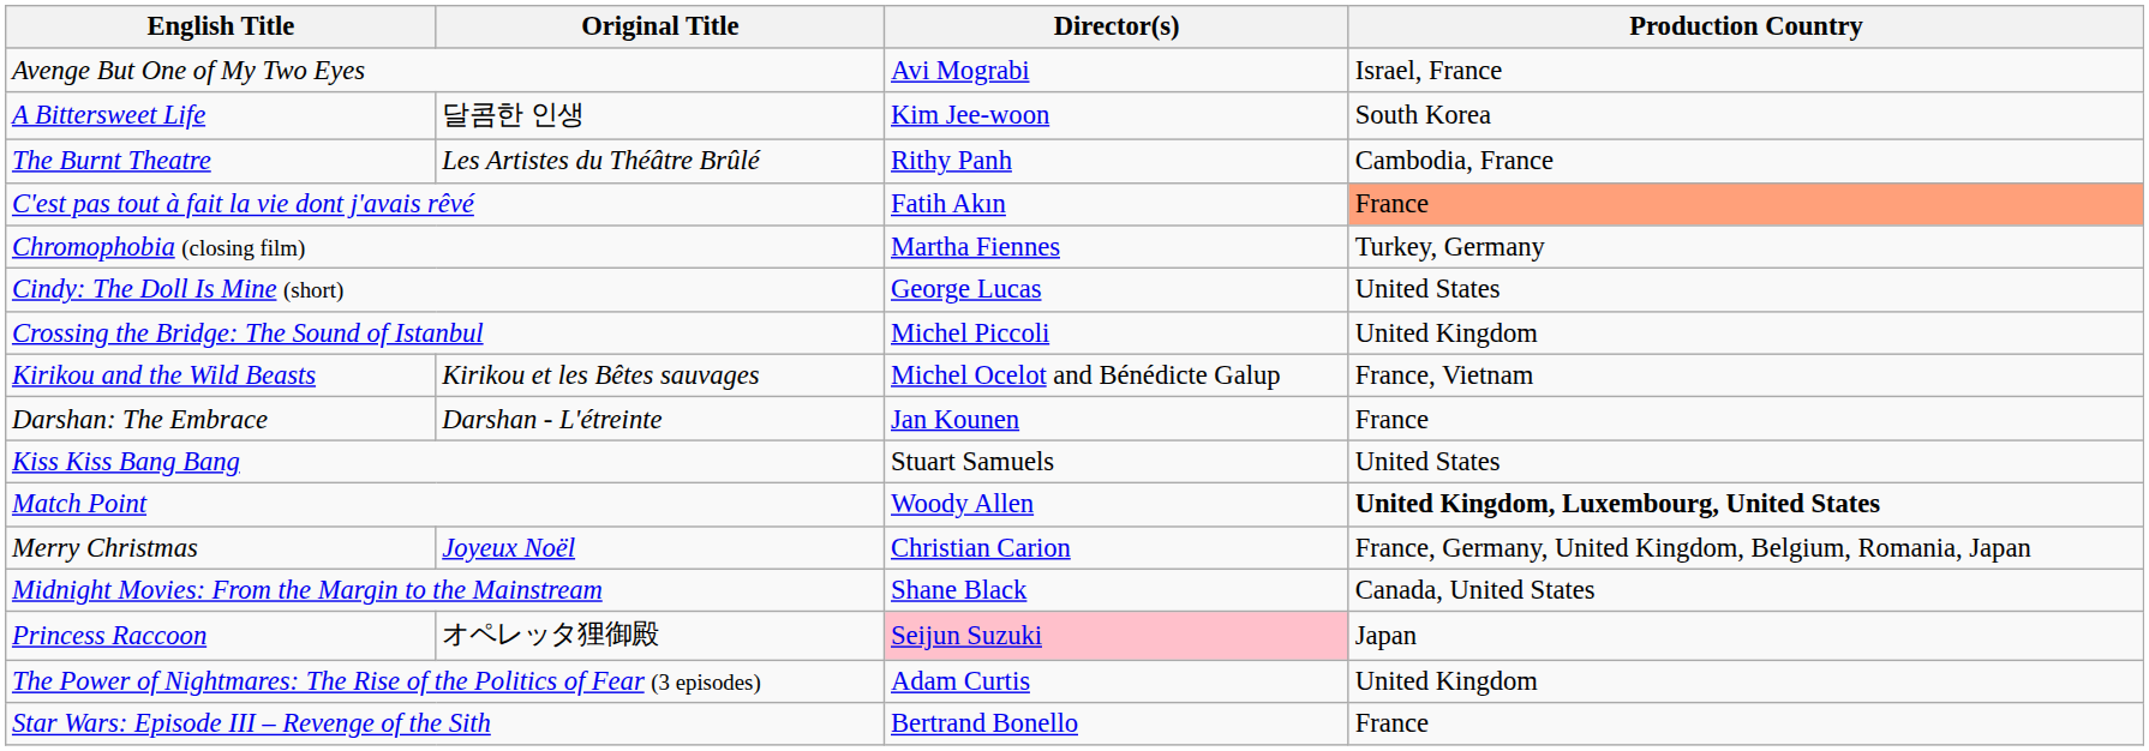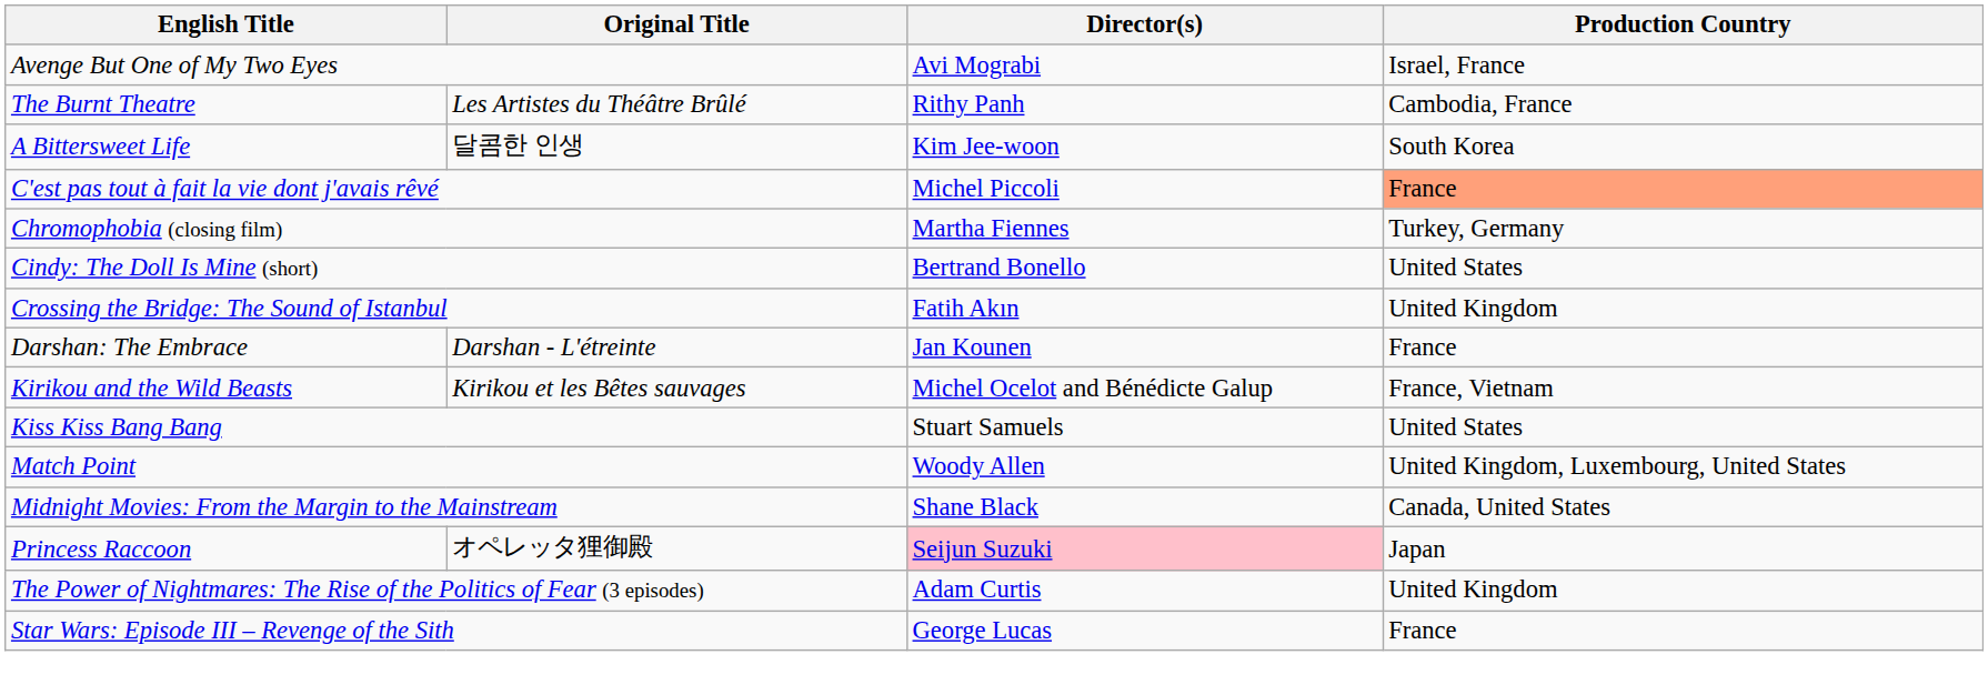rows swapped: A Bittersweet Life <-> The Burnt Theatre
C'est pas tout à fait la vie dont j'avais rêvé | Director(s): Fatih Akın -> Michel Piccoli
Cindy: The Doll Is Mine (short) | Director(s): George Lucas -> Bertrand Bonello
Crossing the Bridge: The Sound of Istanbul | Director(s): Michel Piccoli -> Fatih Akın
rows swapped: Darshan: The Embrace <-> Kirikou and the Wild Beasts
Match Point | Production Country: bold -> normal
- row: Merry Christmas | Joyeux Noël | Christian Carion | France, Germany, United Kingdom, Belgium, Romania, Japan
Star Wars: Episode III – Revenge of the Sith | Director(s): Bertrand Bonello -> George Lucas
